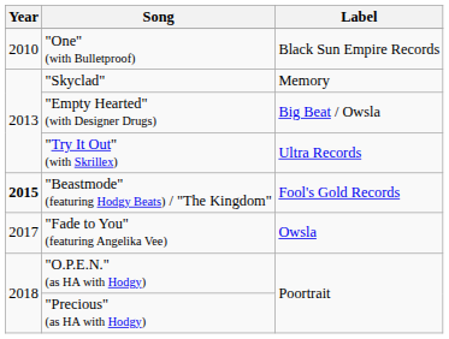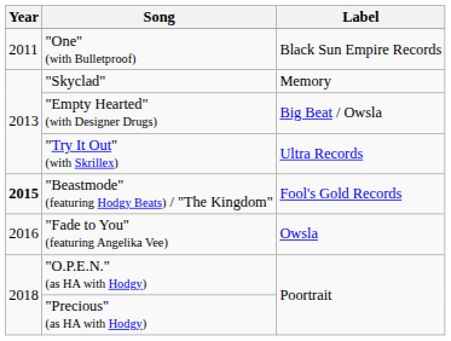"One" (with Bulletproof) | Year: 2010 -> 2011
"Fade to You" (featuring Angelika Vee) | Year: 2017 -> 2016
